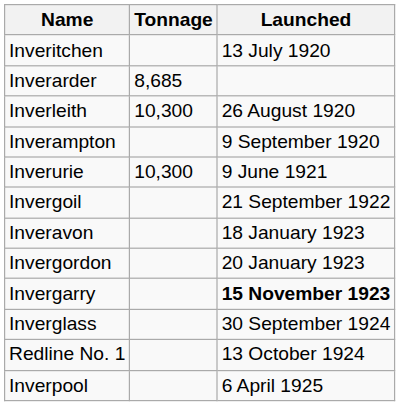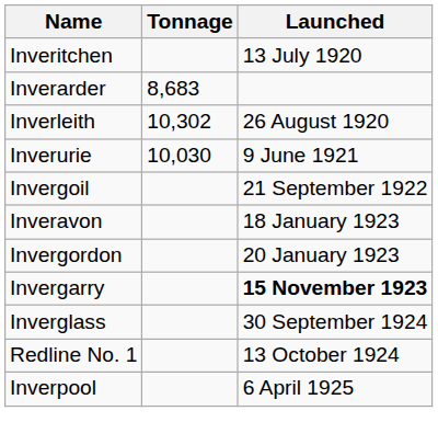Inverarder | Tonnage: 8,685 -> 8,683
Inverleith | Tonnage: 10,300 -> 10,302
- row: Inverampton | 9 September 1920
Inverurie | Tonnage: 10,300 -> 10,030
